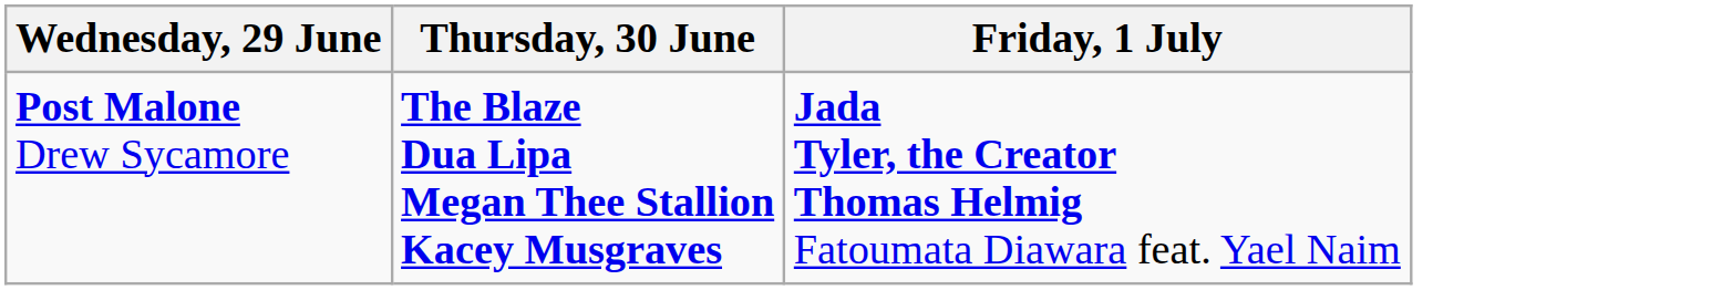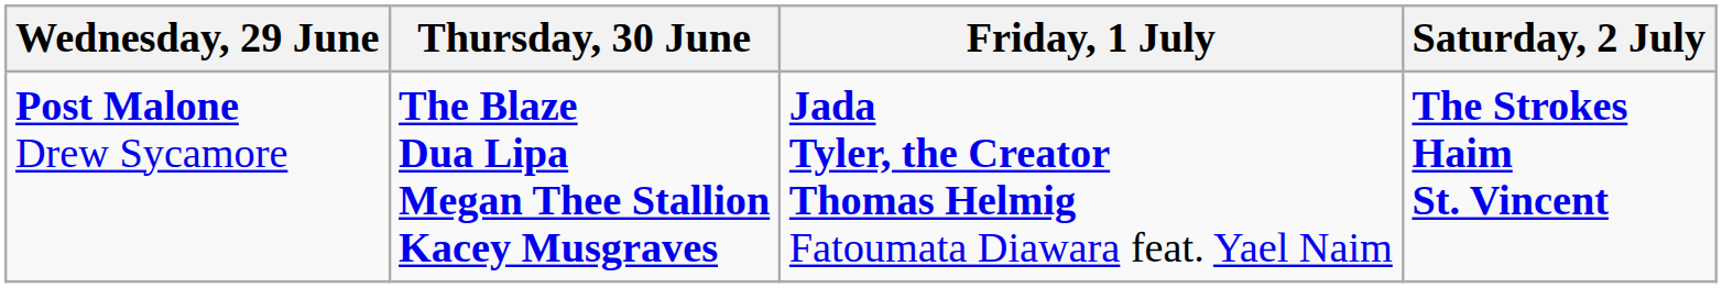+ column: Saturday, 2 July | The Strokes Haim St. Vincent
